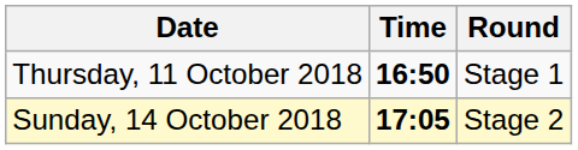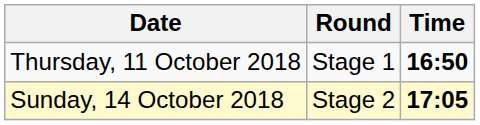columns swapped: Time <-> Round
